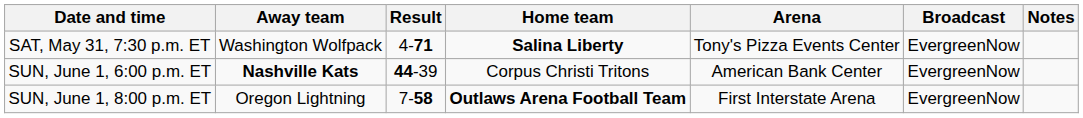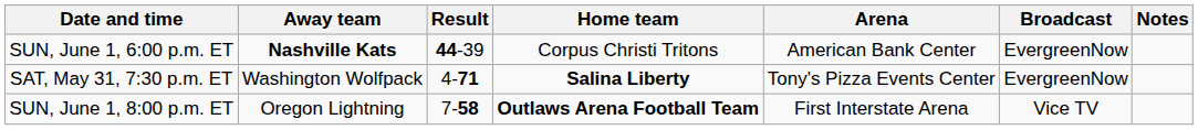rows swapped: SAT, May 31, 7:30 p.m. ET <-> SUN, June 1, 6:00 p.m. ET
SUN, June 1, 8:00 p.m. ET | Broadcast: EvergreenNow -> Vice TV
